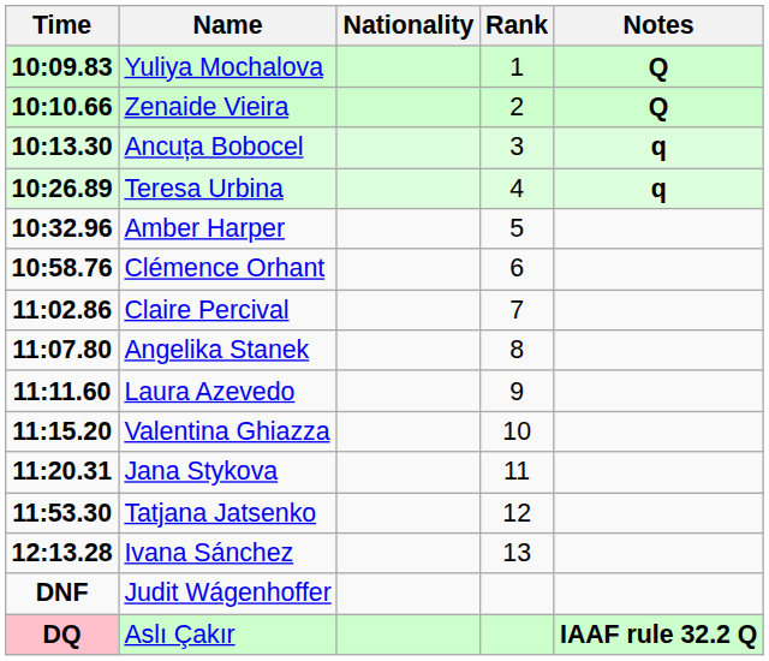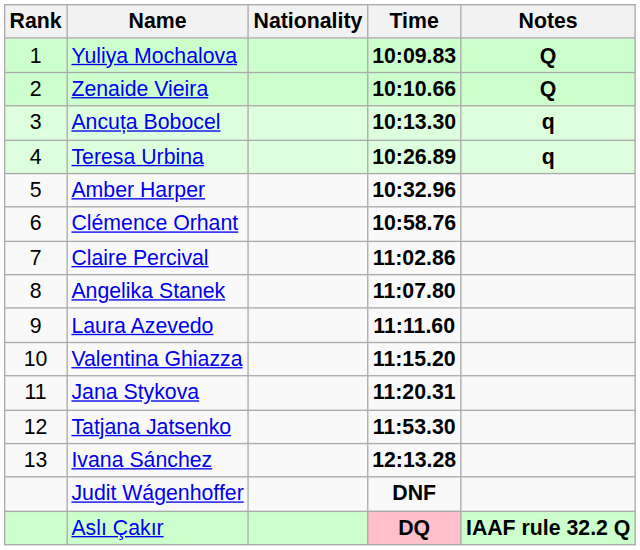columns swapped: Rank <-> Time
